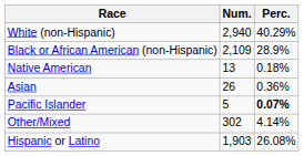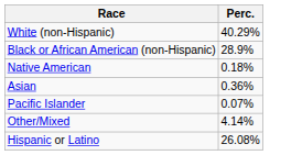- column: Num. | 2,940 | 2,109 | 13 | 26 | 5 | 302 | 1,903
Pacific Islander | Perc.: bold -> normal
